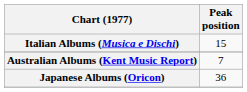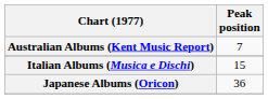rows swapped: Australian Albums (Kent Music Report) <-> Italian Albums (Musica e Dischi)
